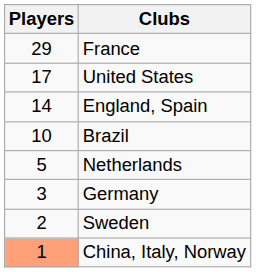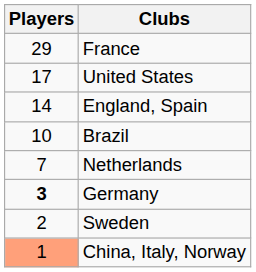Netherlands | Players: 5 -> 7
Germany | Players: normal -> bold
